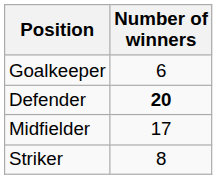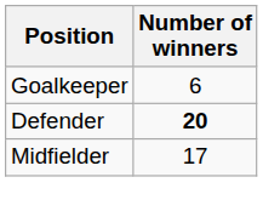- row: Striker | 8
